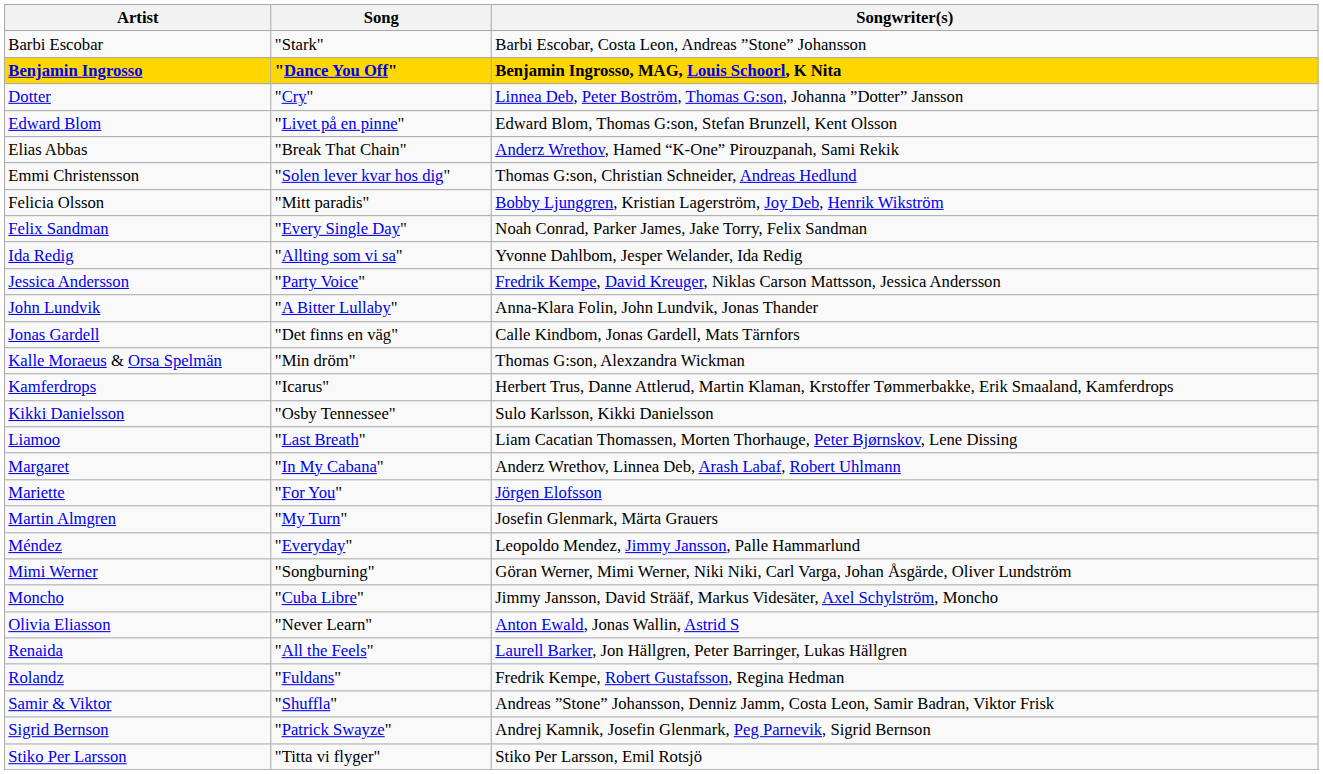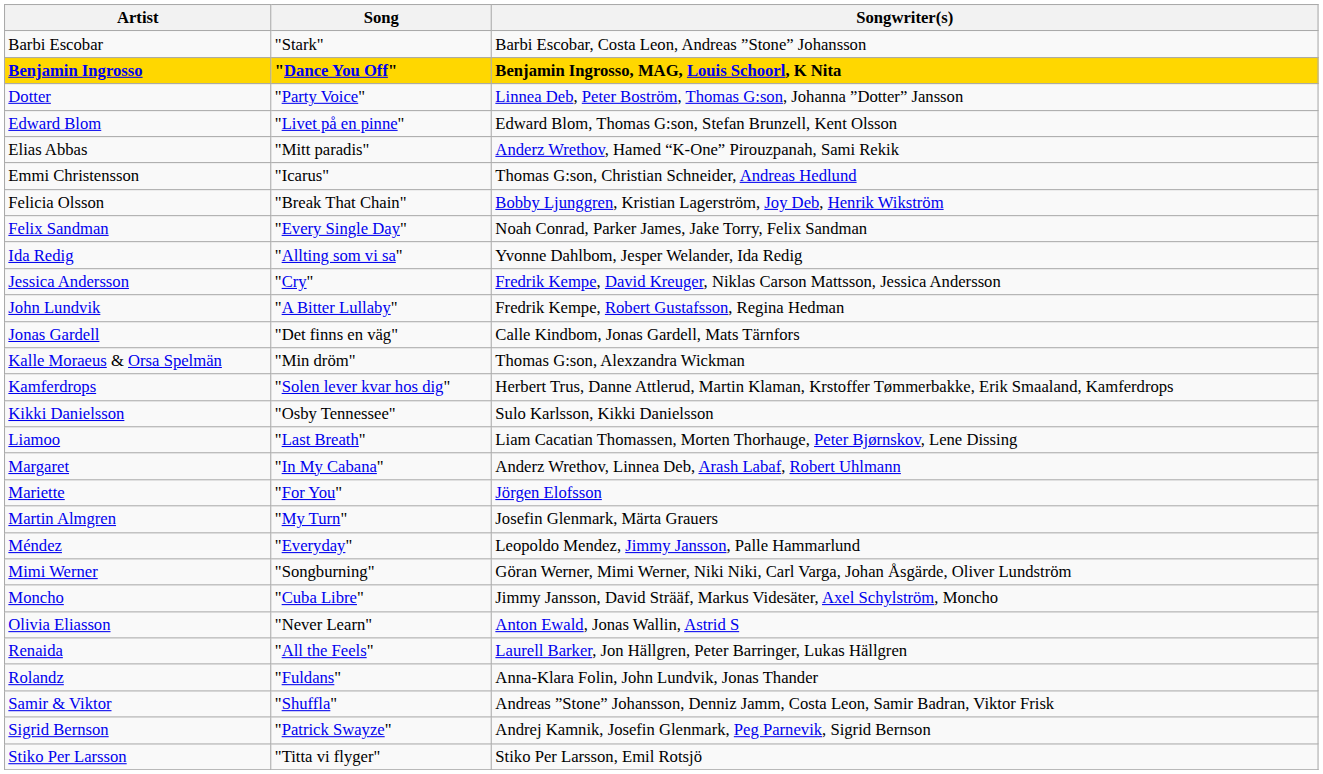Dotter | Song: "Cry" -> "Party Voice"
Elias Abbas | Song: "Break That Chain" -> "Mitt paradis"
Emmi Christensson | Song: "Solen lever kvar hos dig" -> "Icarus"
Felicia Olsson | Song: "Mitt paradis" -> "Break That Chain"
Jessica Andersson | Song: "Party Voice" -> "Cry"
John Lundvik | Songwriter(s): Anna-Klara Folin, John Lundvik, Jonas Thander -> Fredrik Kempe, Robert Gustafsson, Regina Hedman
Kamferdrops | Song: "Icarus" -> "Solen lever kvar hos dig"
Rolandz | Songwriter(s): Fredrik Kempe, Robert Gustafsson, Regina Hedman -> Anna-Klara Folin, John Lundvik, Jonas Thander
